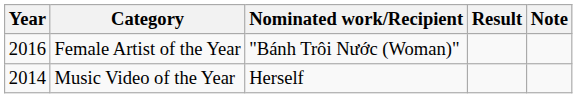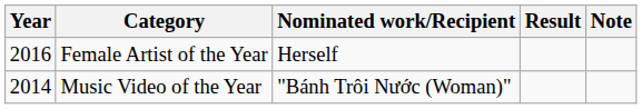Female Artist of the Year | Nominated work/Recipient: "Bánh Trôi Nước (Woman)" -> Herself
Music Video of the Year | Nominated work/Recipient: Herself -> "Bánh Trôi Nước (Woman)"
